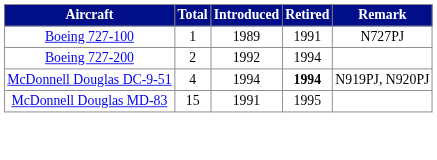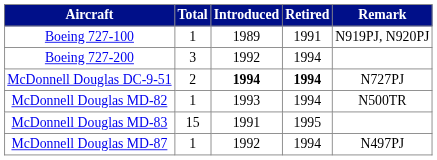Boeing 727-100 | Remark: N727PJ -> N919PJ, N920PJ
Boeing 727-200 | Total: 2 -> 3
McDonnell Douglas DC-9-51 | Total: 4 -> 2
McDonnell Douglas DC-9-51 | Introduced: normal -> bold
McDonnell Douglas DC-9-51 | Remark: N919PJ, N920PJ -> N727PJ
+ row: McDonnell Douglas MD-82 | 1 | 1993 | 1994 | N500TR
+ row: McDonnell Douglas MD-87 | 1 | 1992 | 1994 | N497PJ
